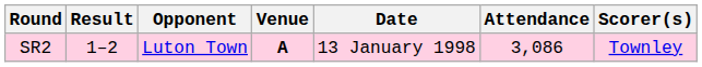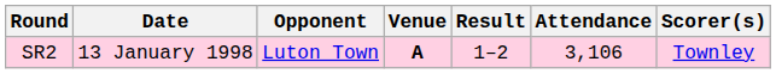columns swapped: Date <-> Result
SR2 | Attendance: 3,086 -> 3,106
